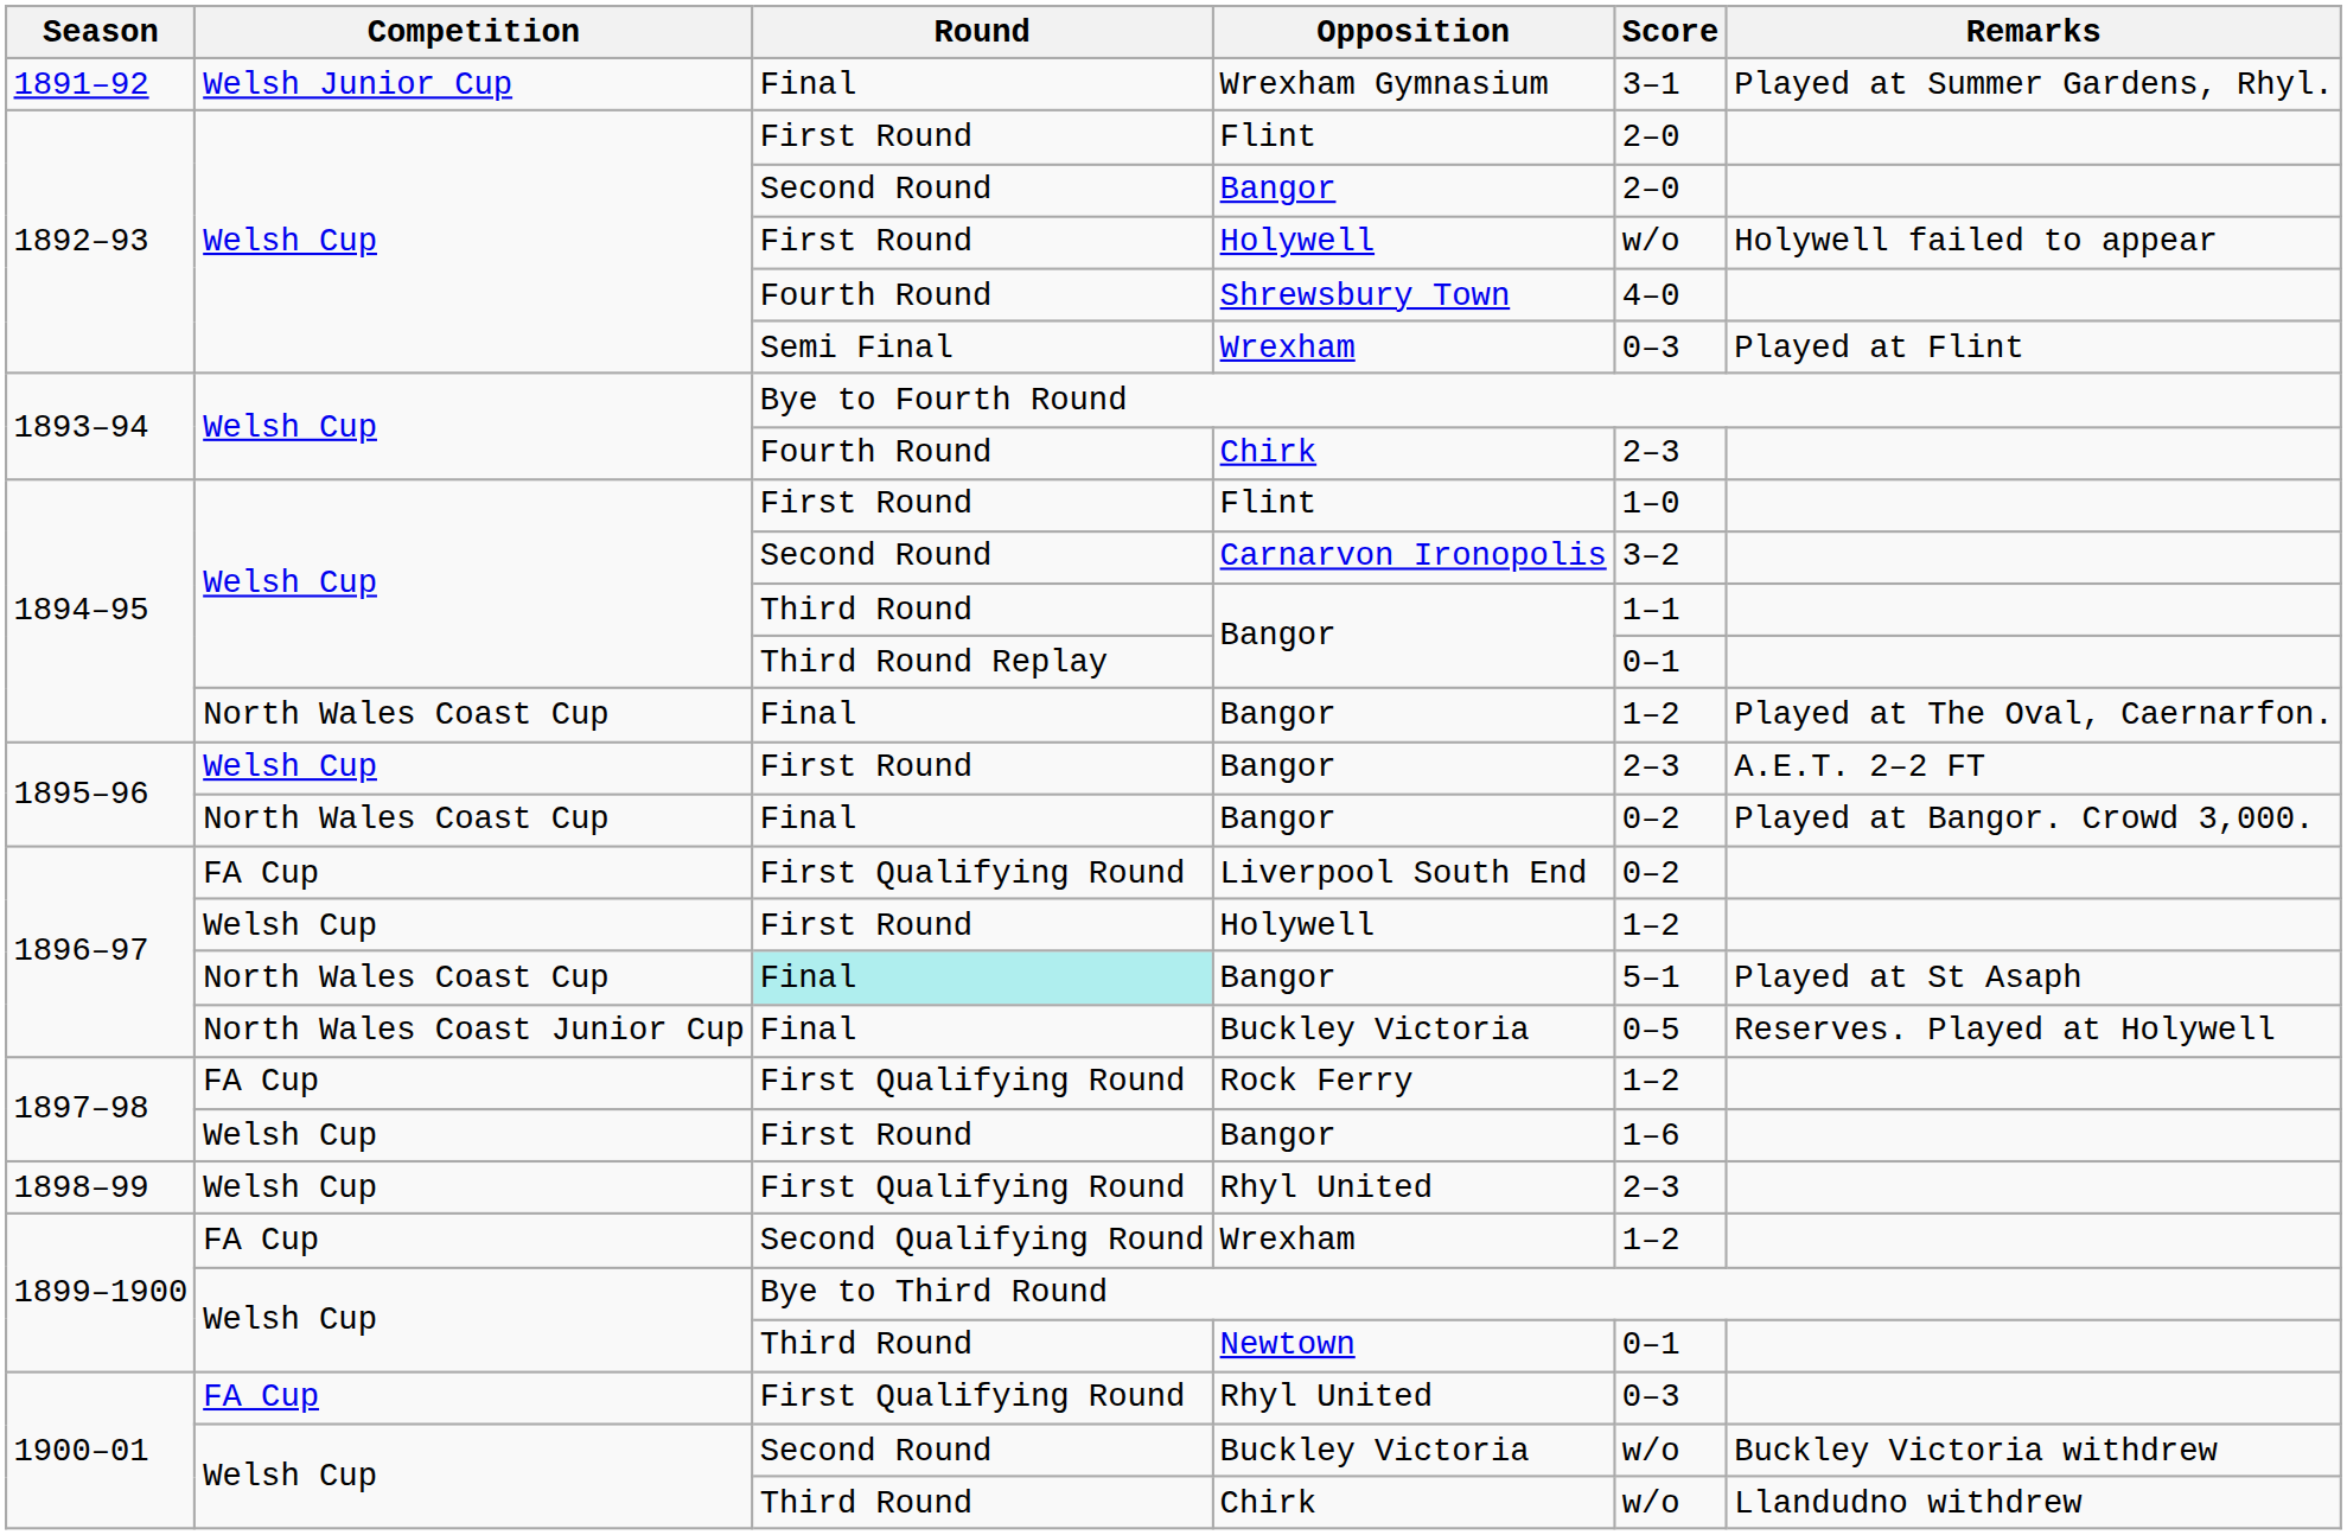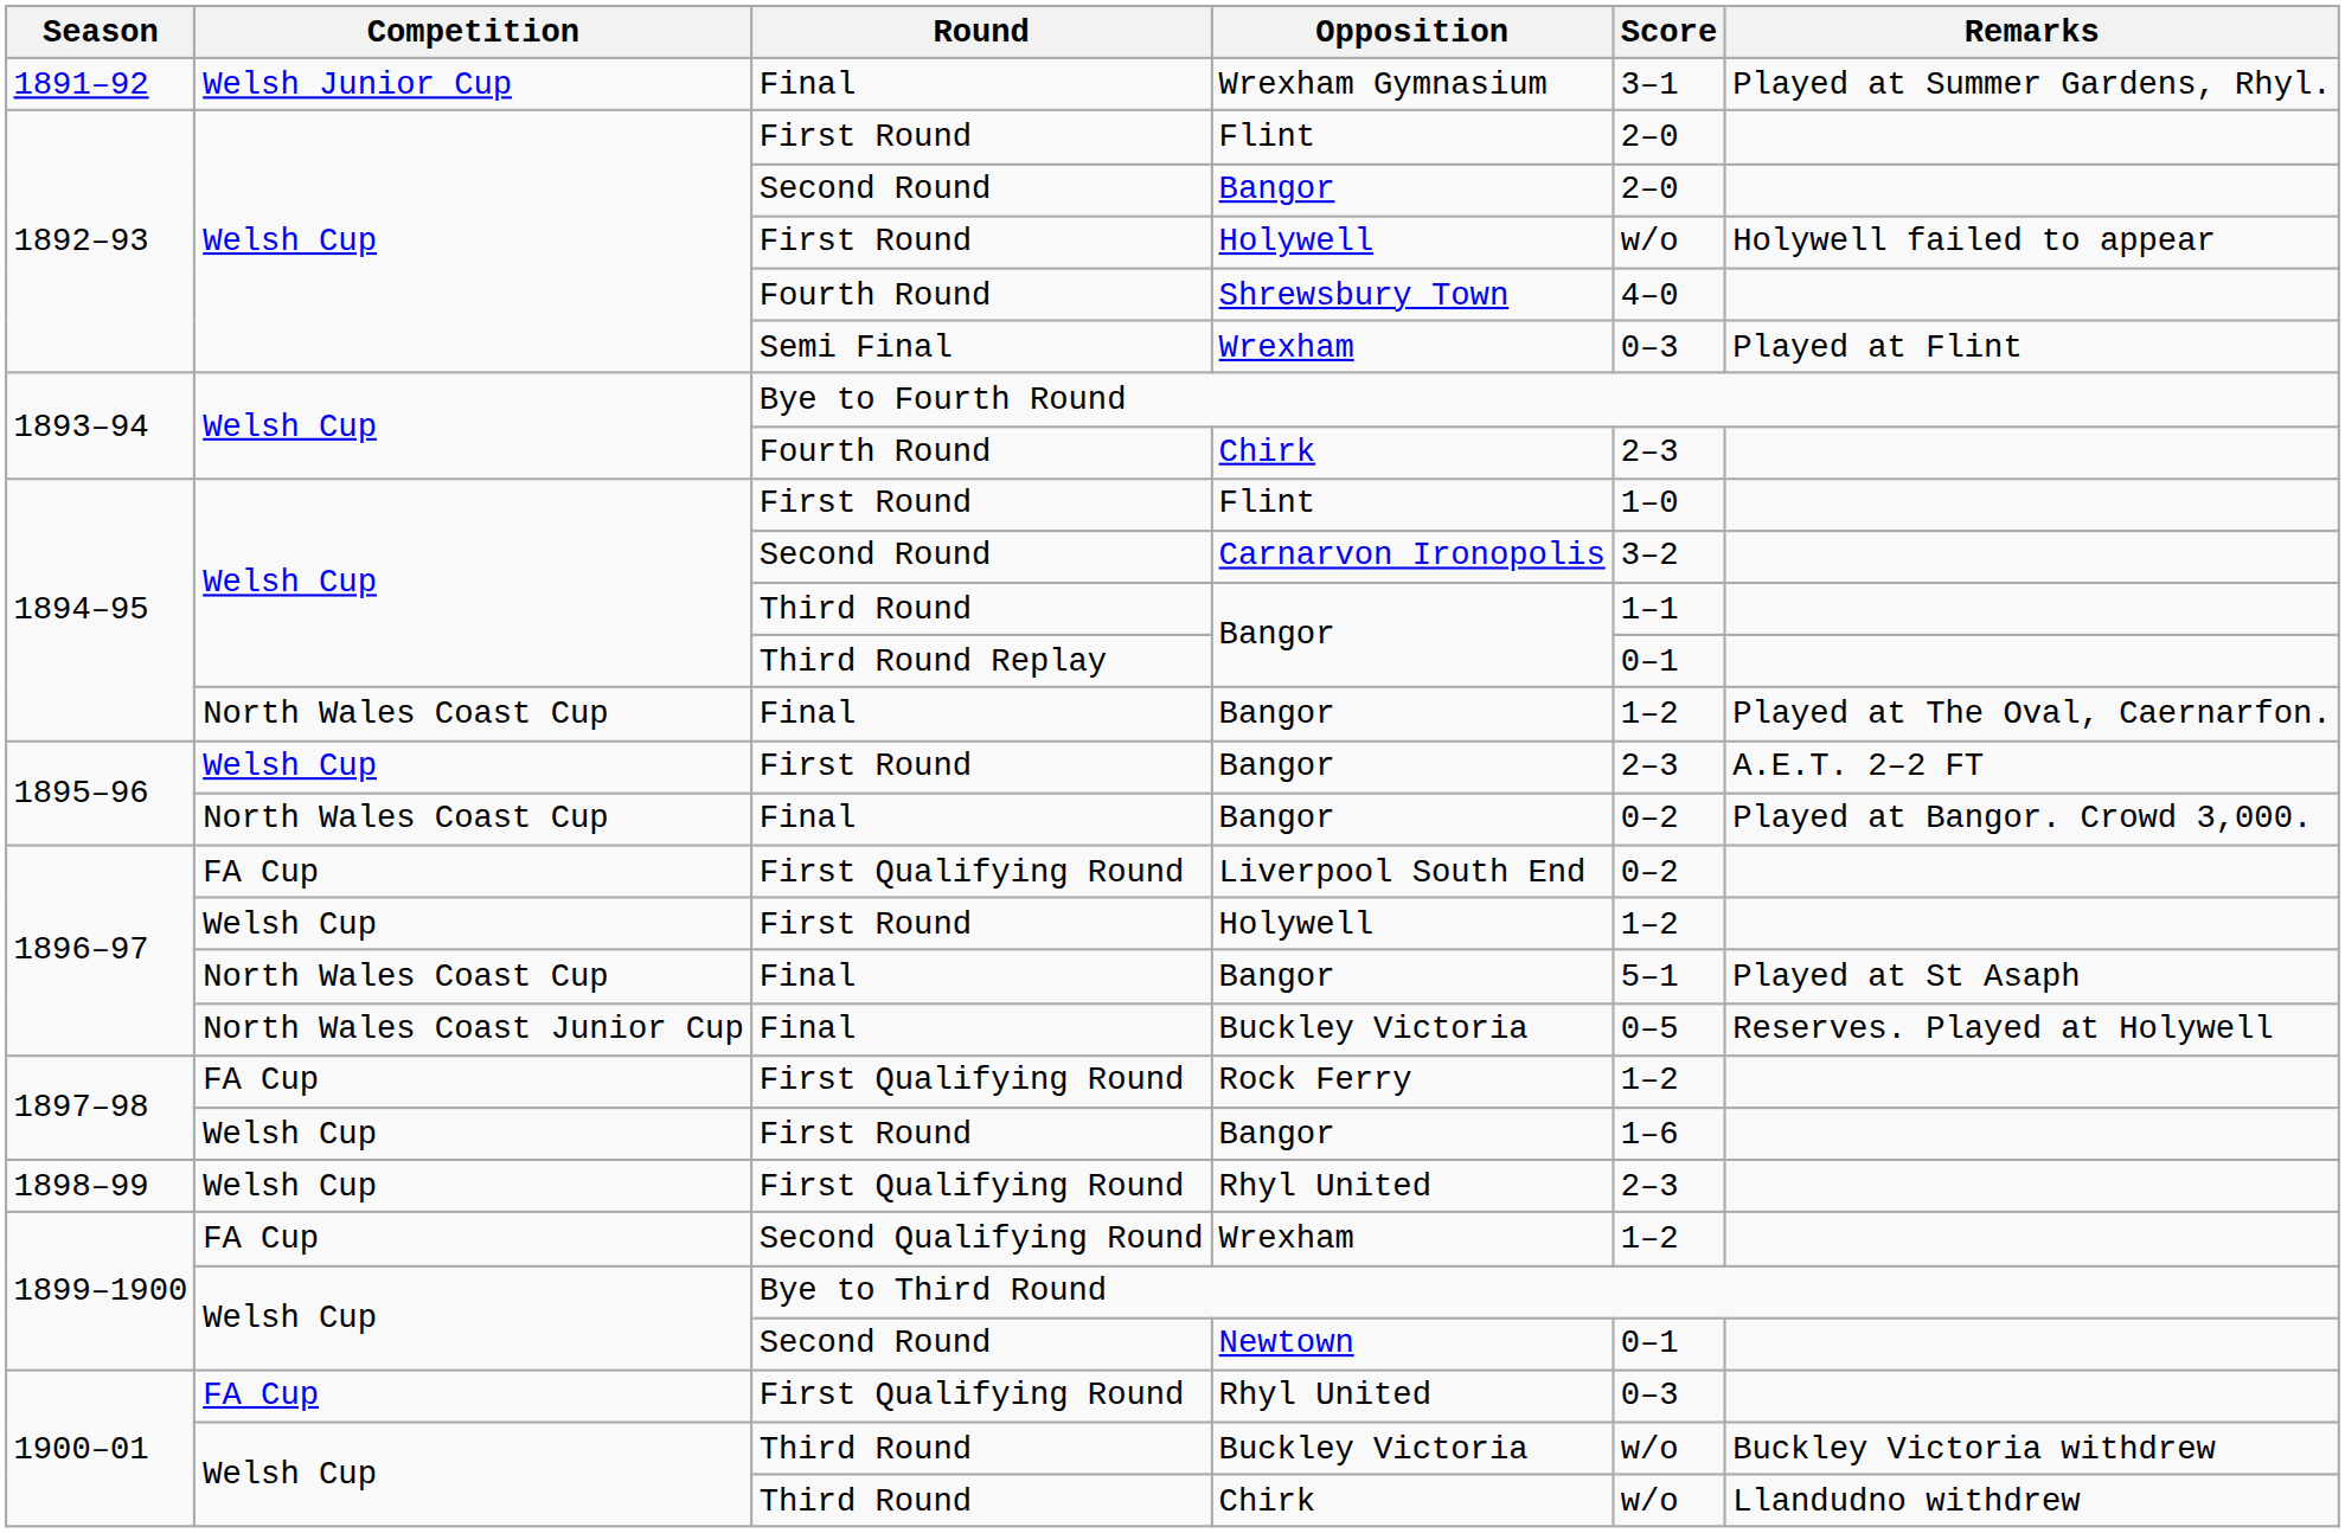1896–97 / Bangor | Round: paleturquoise background -> no background
Newtown | Round: Third Round -> Second Round
1900–01 / Buckley Victoria | Round: Second Round -> Third Round
